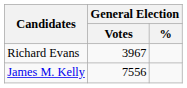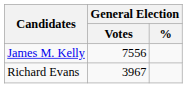rows swapped: James M. Kelly <-> Richard Evans
